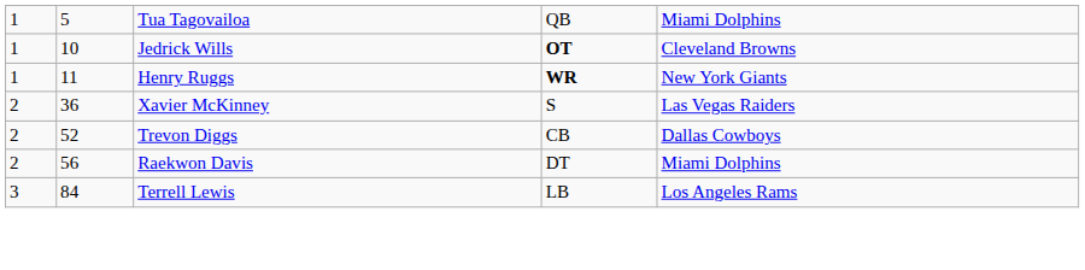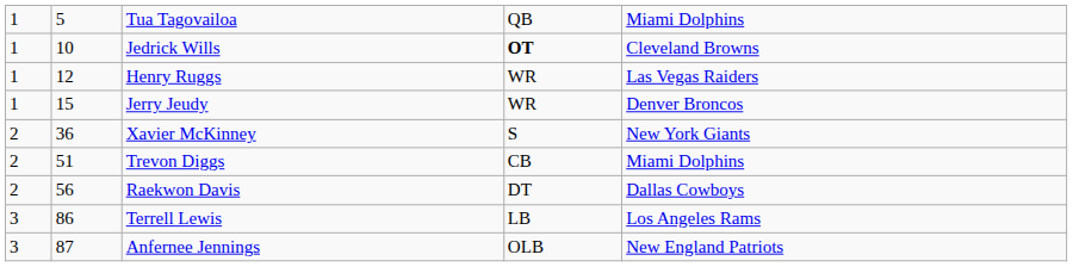Henry Ruggs | column 2: 11 -> 12
Henry Ruggs | column 4: bold -> normal
Henry Ruggs | column 5: New York Giants -> Las Vegas Raiders
+ row: 1 | 15 | Jerry Jeudy | WR | Denver Broncos
Xavier McKinney | column 5: Las Vegas Raiders -> New York Giants
Trevon Diggs | column 2: 52 -> 51
Trevon Diggs | column 5: Dallas Cowboys -> Miami Dolphins
Raekwon Davis | column 5: Miami Dolphins -> Dallas Cowboys
Terrell Lewis | column 2: 84 -> 86
+ row: 3 | 87 | Anfernee Jennings | OLB | New England Patriots
